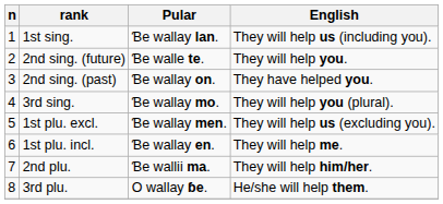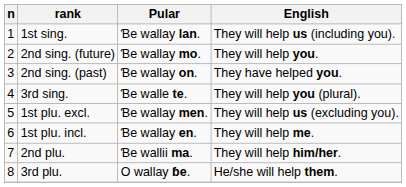2nd sing. (future) | Pular: Ɓe walle te. -> Ɓe wallay mo.
3rd sing. | Pular: Ɓe wallay mo. -> Ɓe walle te.
